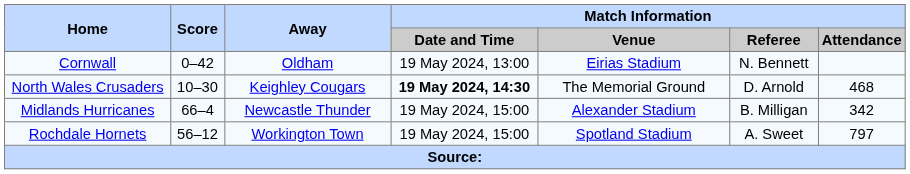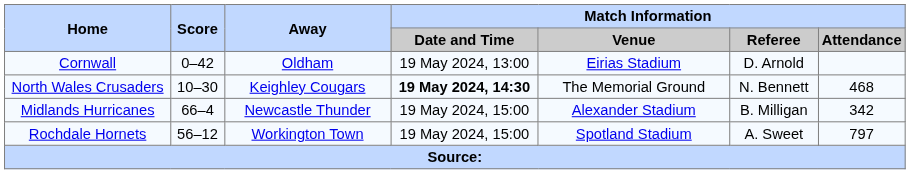Cornwall | Match Information / Referee: N. Bennett -> D. Arnold
North Wales Crusaders | Match Information / Referee: D. Arnold -> N. Bennett
